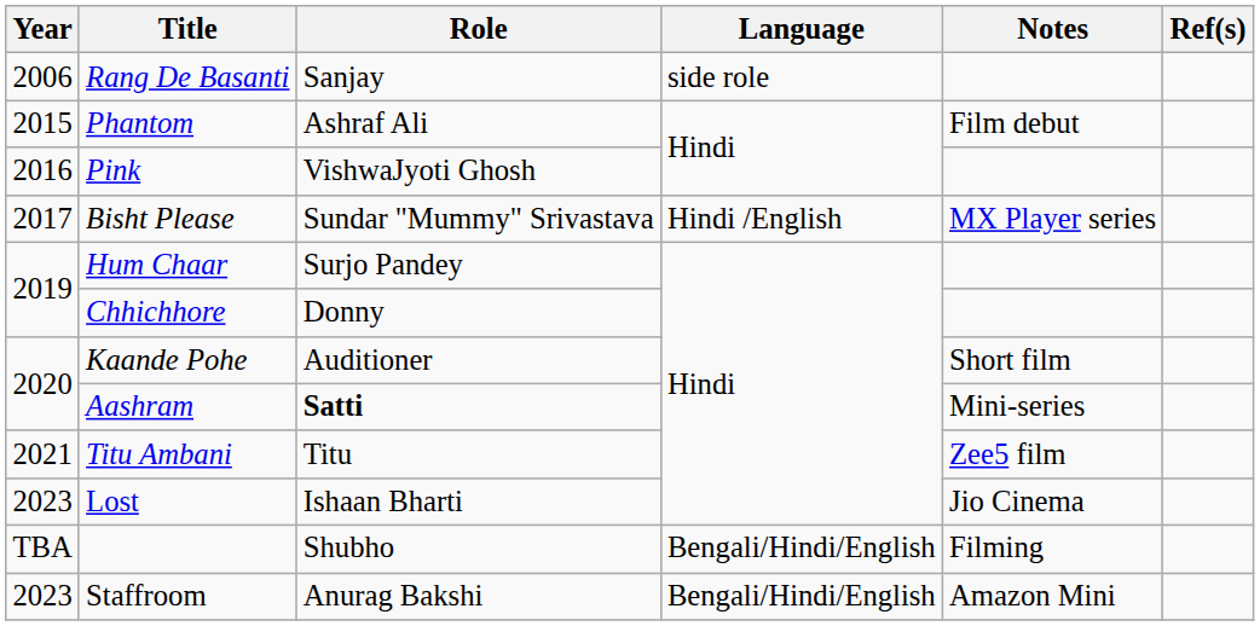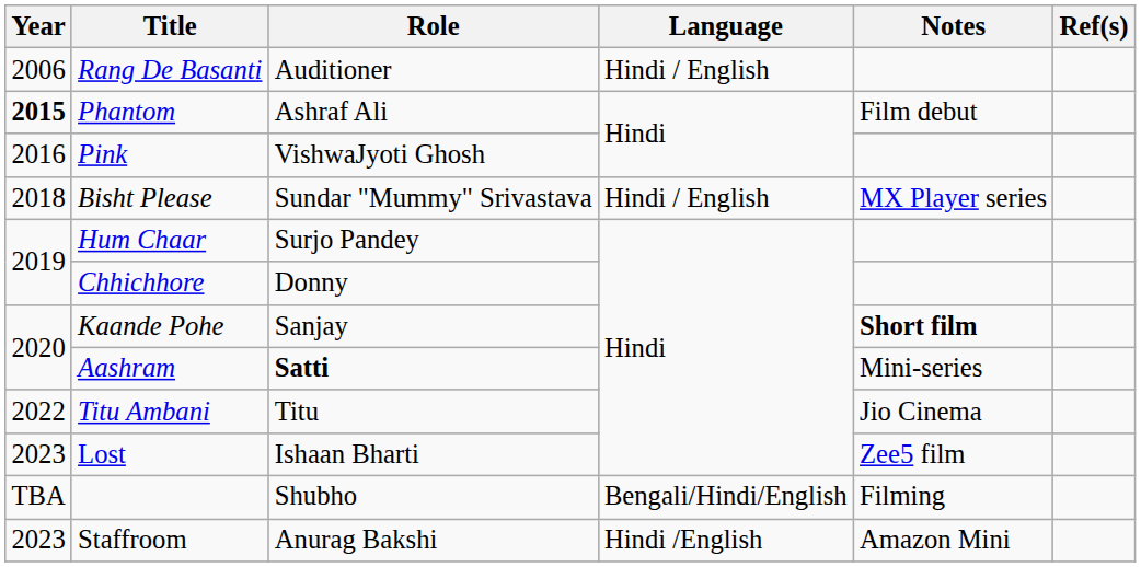Rang De Basanti | Role: Sanjay -> Auditioner
Rang De Basanti | Language: side role -> Hindi / English
Phantom | Year: normal -> bold
Bisht Please | Year: 2017 -> 2018
Bisht Please | Language: Hindi /English -> Hindi / English
Kaande Pohe | Role: Auditioner -> Sanjay
Kaande Pohe | Notes: normal -> bold
Titu Ambani | Year: 2021 -> 2022
Titu Ambani | Notes: Zee5 film -> Jio Cinema
Lost | Notes: Jio Cinema -> Zee5 film
Staffroom | Language: Bengali/Hindi/English -> Hindi /English
